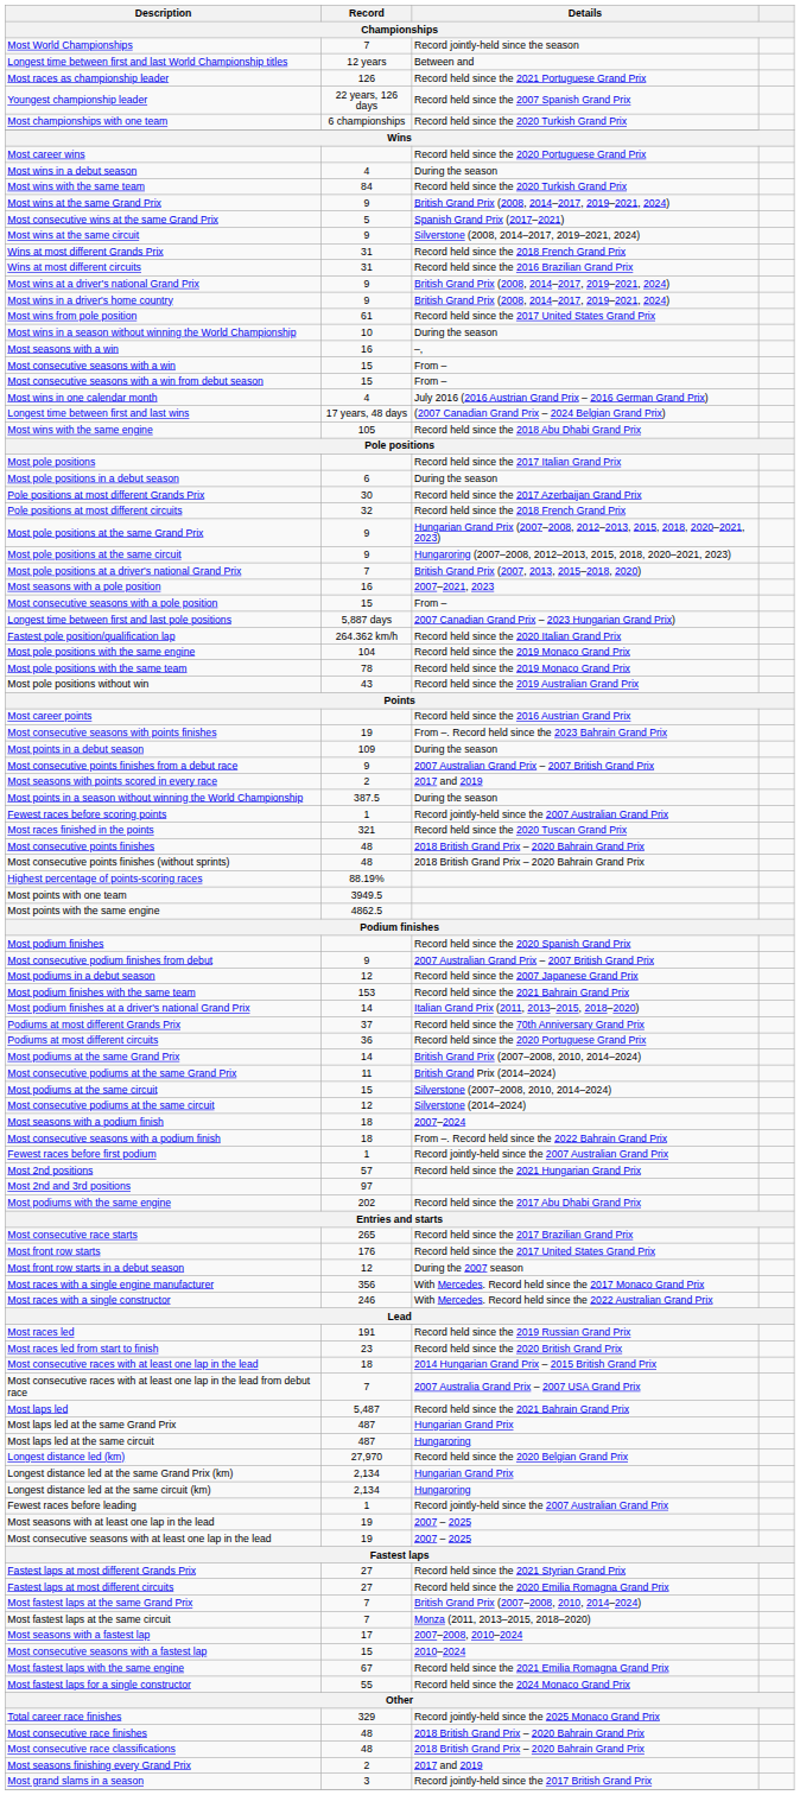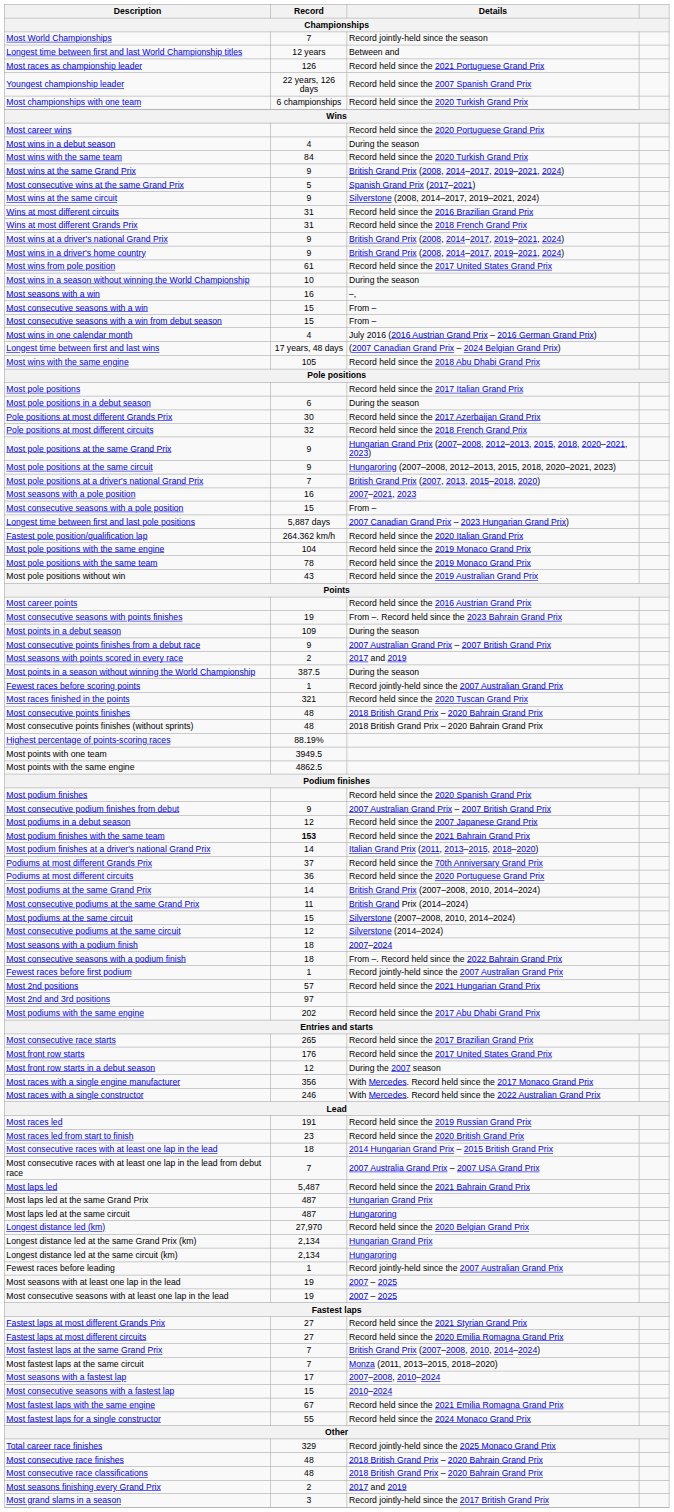rows swapped: Wins at most different circuits <-> Wins at most different Grands Prix
Most podium finishes with the same team | Record: normal -> bold
